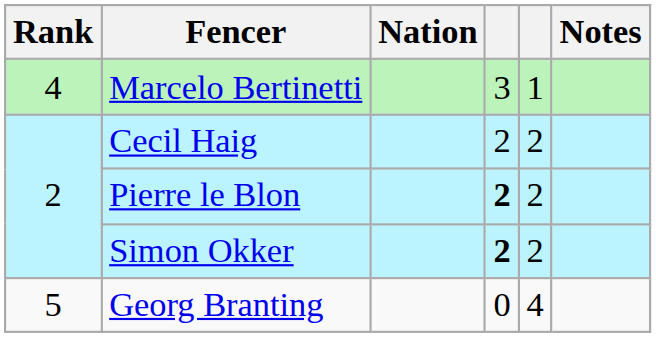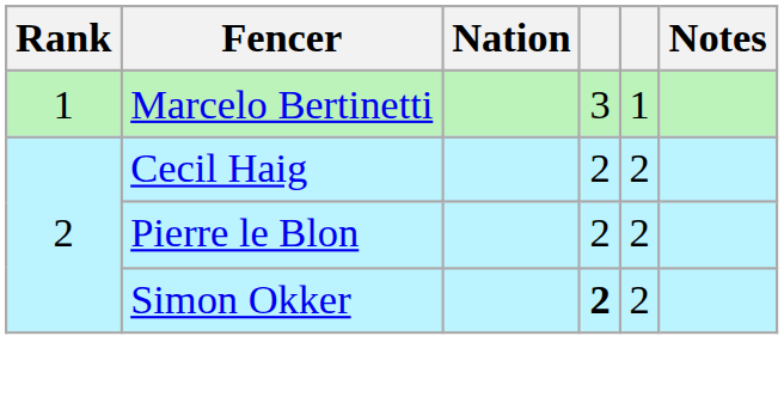Marcelo Bertinetti | Rank: 4 -> 1
Pierre le Blon | column 4: bold -> normal
- row: 5 | Georg Branting | 0 | 4
